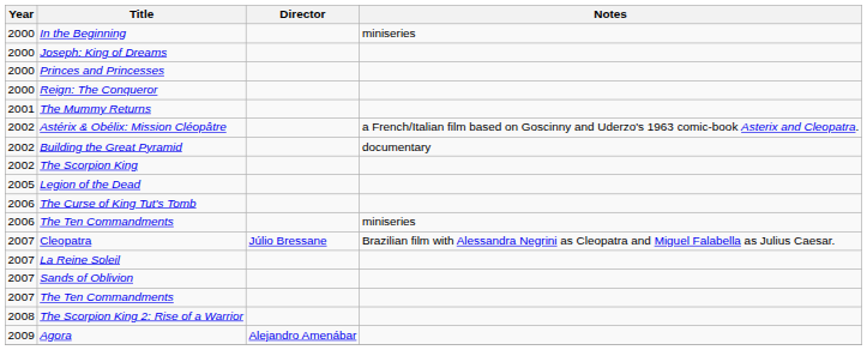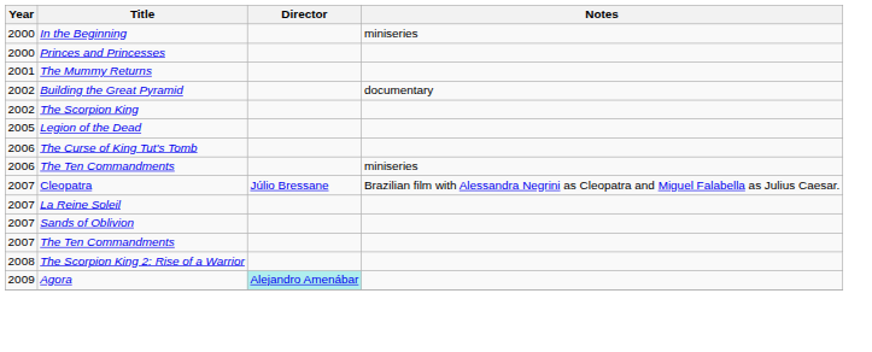- row: 2000 | Joseph: King of Dreams
- row: 2000 | Reign: The Conqueror
- row: 2002 | Astérix & Obélix: Mission Cléopâtre | a French/Italian film based on Goscinny and Uderzo's 1963 comic-book Asterix and Cleopatra.
Agora | Director: no background -> paleturquoise background
